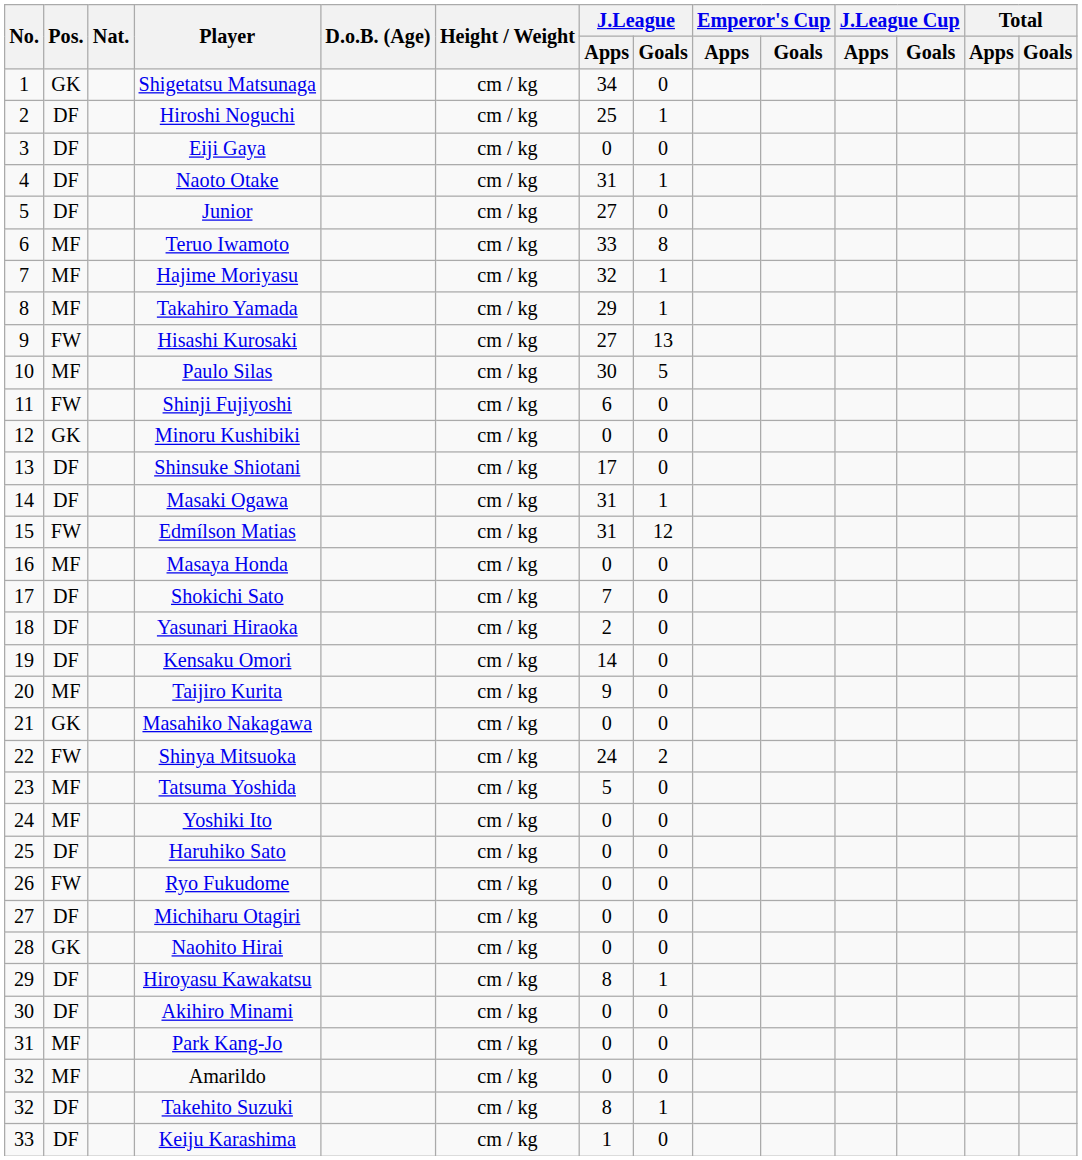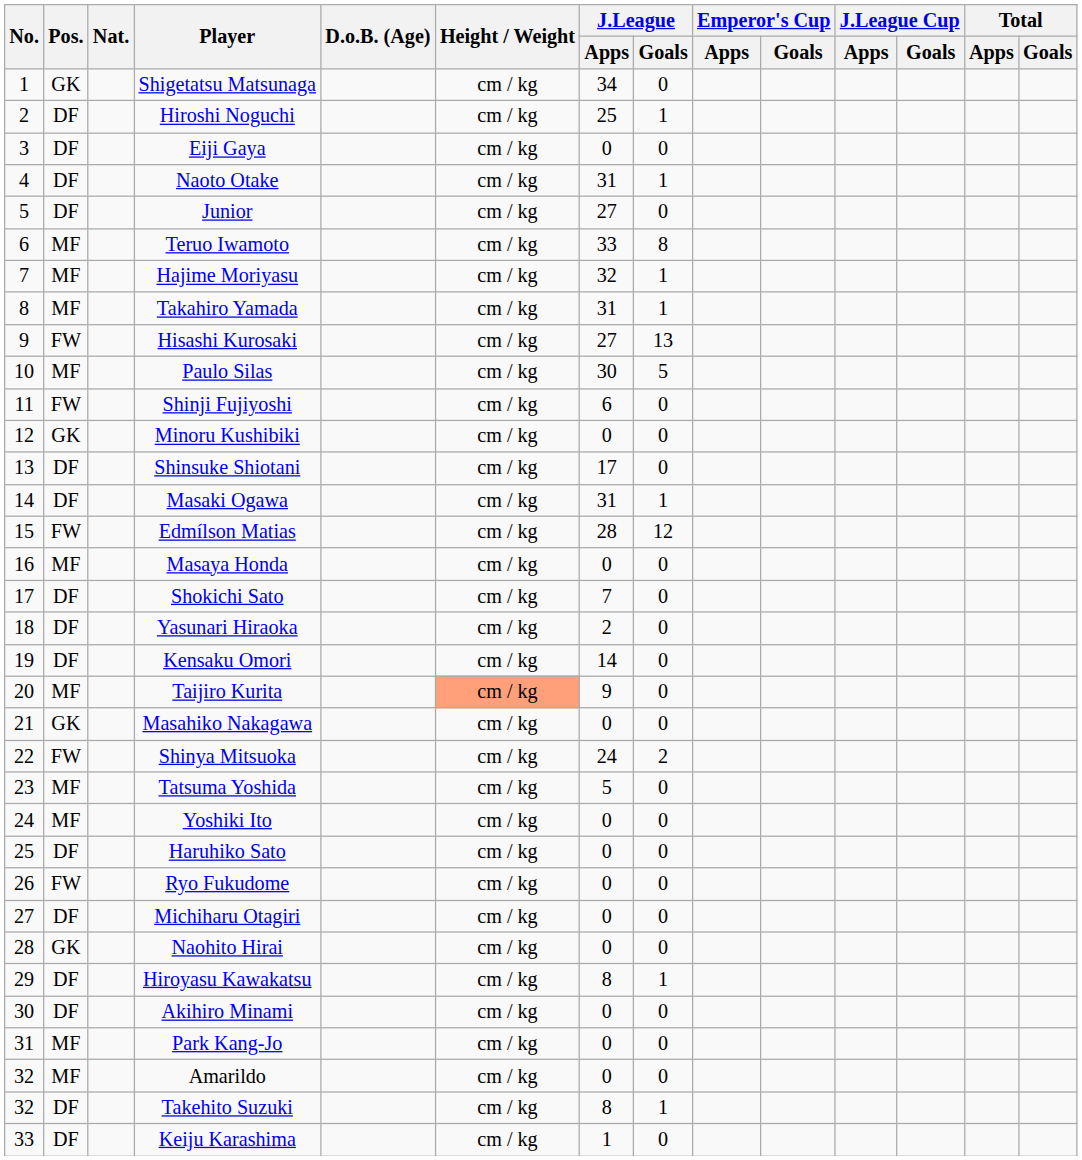Takahiro Yamada | J.League / Apps: 29 -> 31
Edmílson Matias | J.League / Apps: 31 -> 28
Taijiro Kurita | Height / Weight: no background -> lightsalmon background
